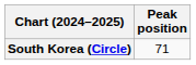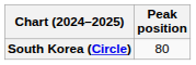South Korea (Circle) | Peak position: 71 -> 80
